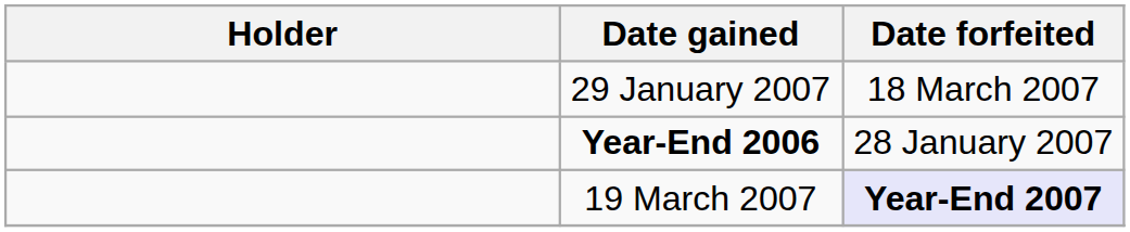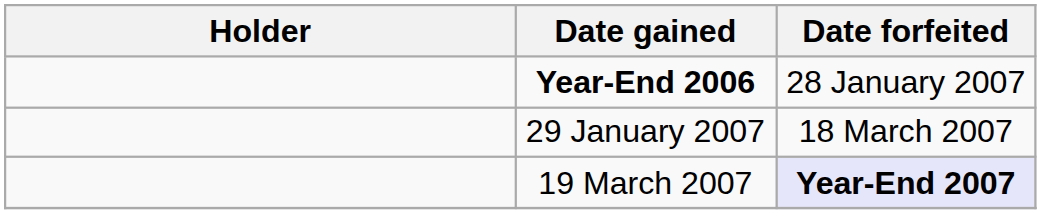rows swapped: Year-End 2006 <-> 29 January 2007
